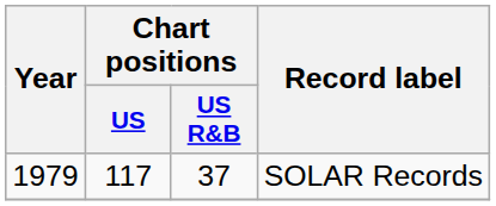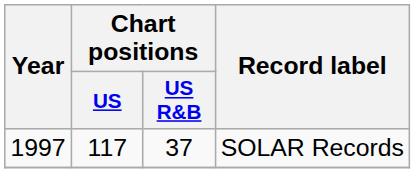SOLAR Records | Year: 1979 -> 1997
